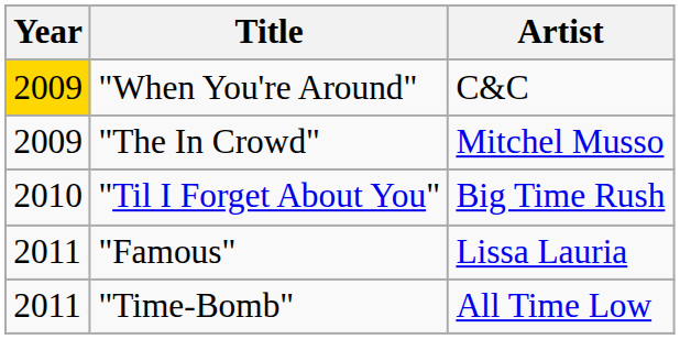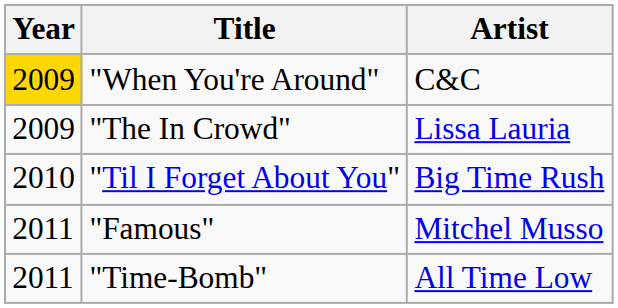"The In Crowd" | Artist: Mitchel Musso -> Lissa Lauria
"Famous" | Artist: Lissa Lauria -> Mitchel Musso
